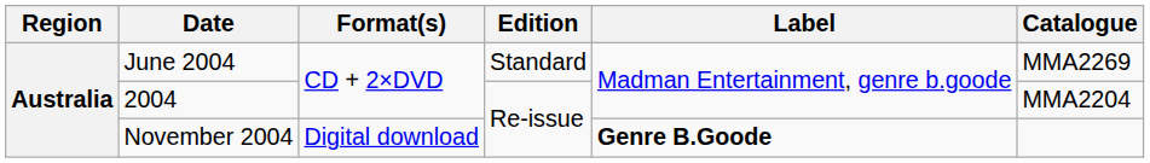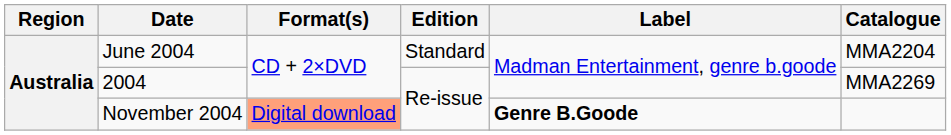June 2004 | Catalogue: MMA2269 -> MMA2204
2004 | Catalogue: MMA2204 -> MMA2269
November 2004 | Format(s): no background -> lightsalmon background
